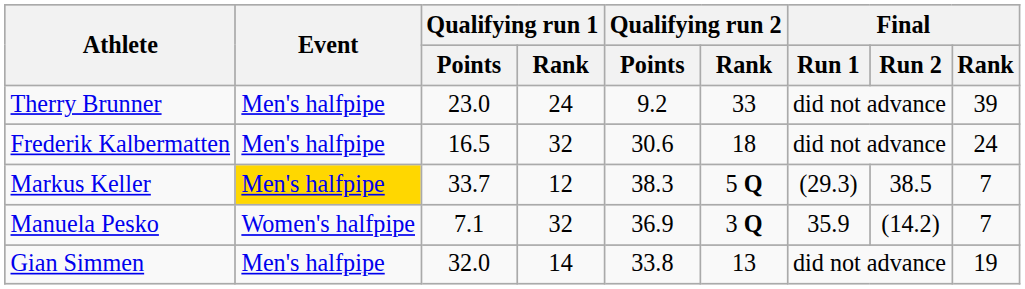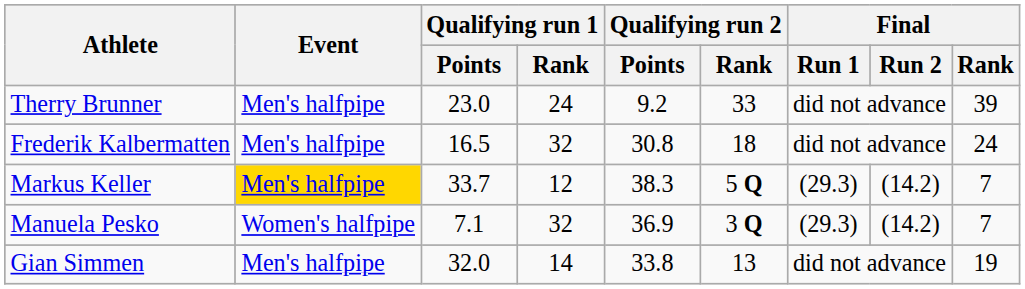Frederik Kalbermatten | Qualifying run 2 / Points: 30.6 -> 30.8
Markus Keller | Final / Run 2: 38.5 -> (14.2)
Manuela Pesko | Final / Run 1: 35.9 -> (29.3)
